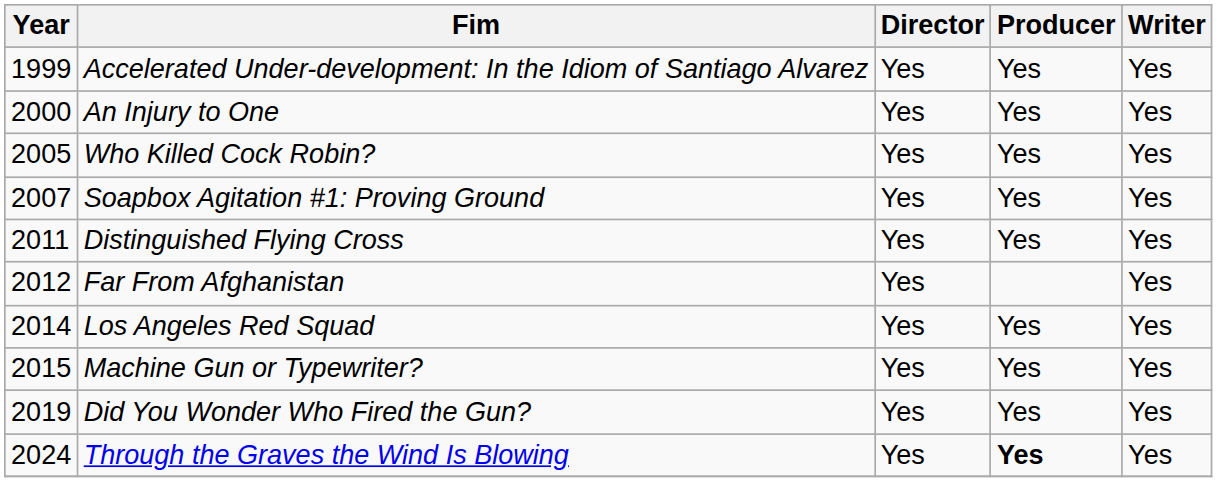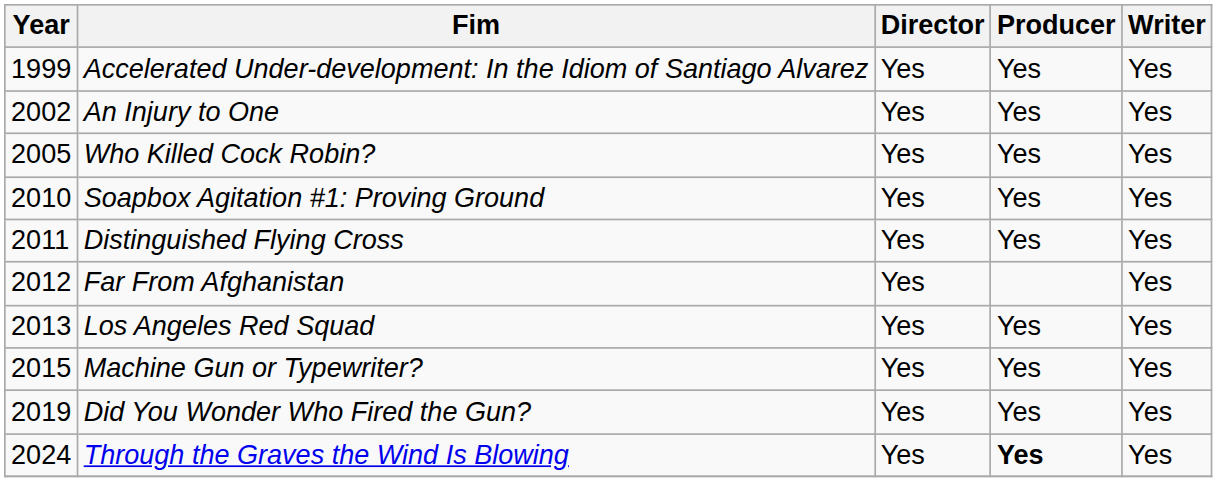An Injury to One | Year: 2000 -> 2002
Soapbox Agitation #1: Proving Ground | Year: 2007 -> 2010
Los Angeles Red Squad | Year: 2014 -> 2013
